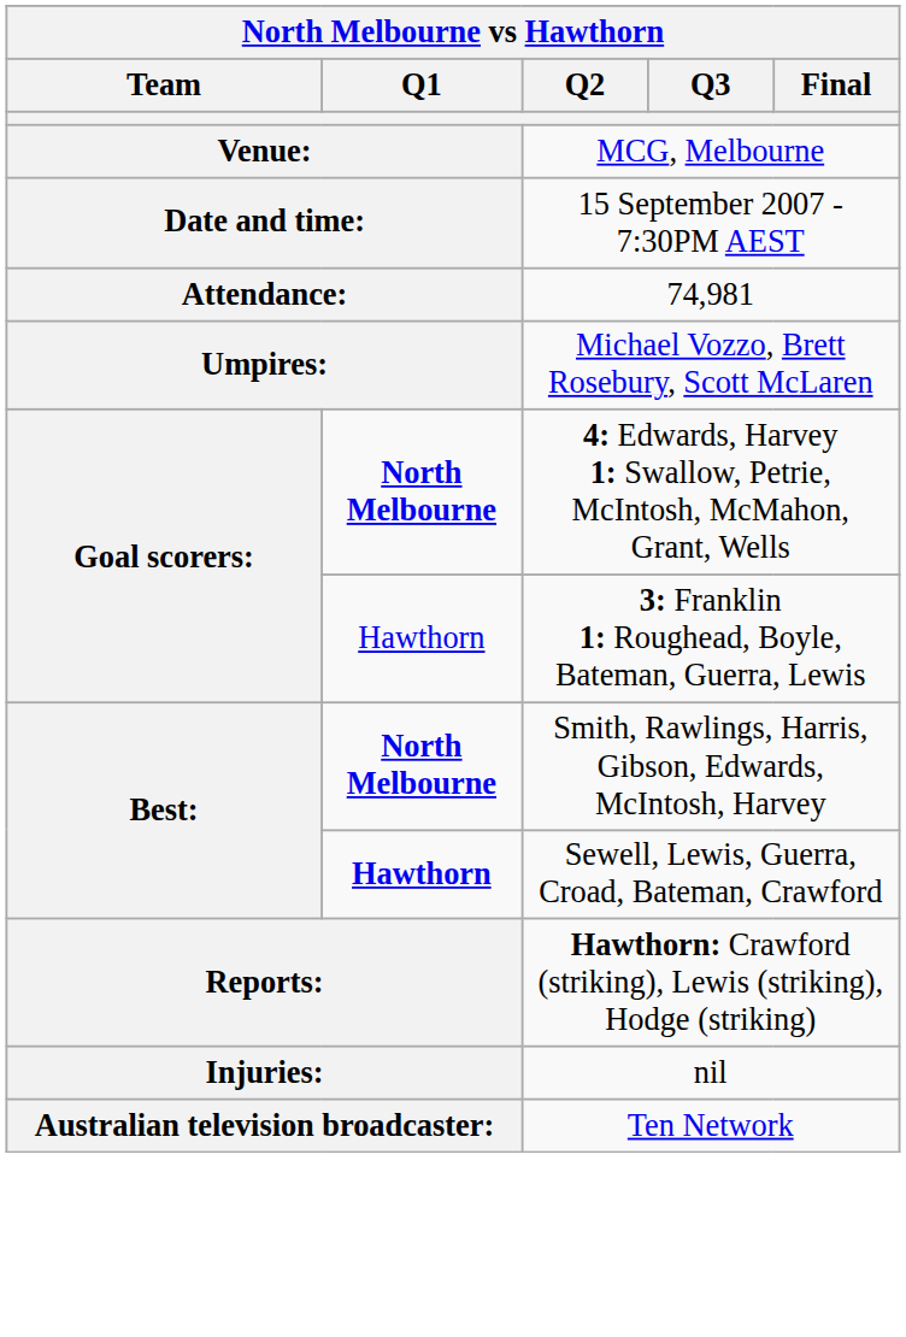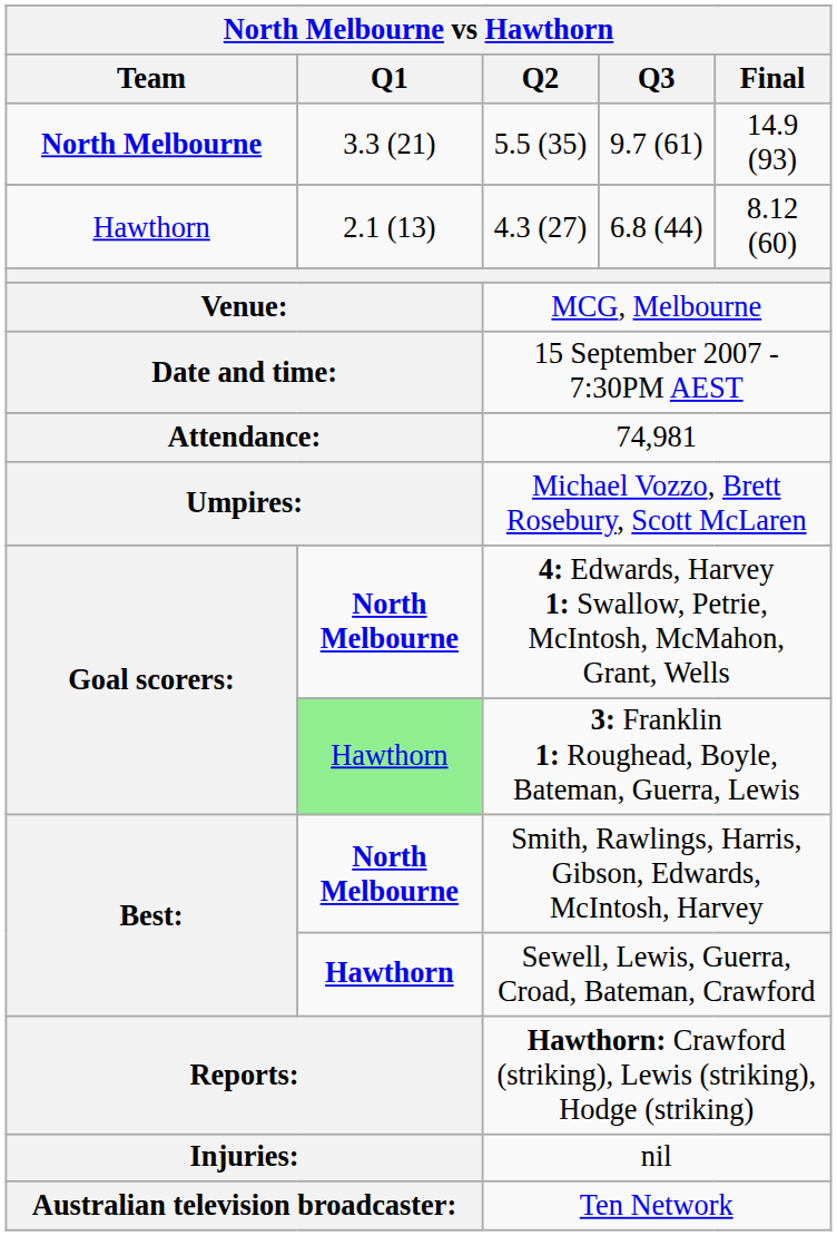+ row: North Melbourne | 3.3 (21) | 5.5 (35) | 9.7 (61) | 14.9 (93)
+ row: Hawthorn | 2.1 (13) | 4.3 (27) | 6.8 (44) | 8.12 (60)
3: Franklin 1: Roughead, Boyle, Bateman, Guerra, Lewis | Q1: no background -> lightgreen background
